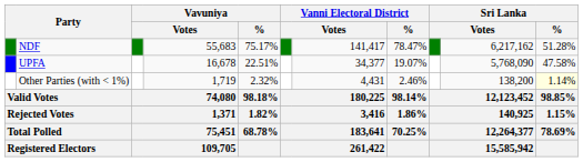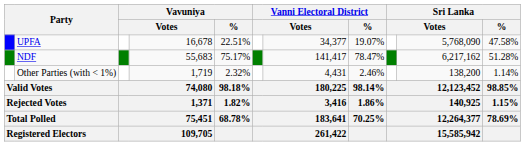rows swapped: NDF <-> UPFA
Other Parties (with < 1%) | Sri Lanka / %: lightyellow background -> no background
